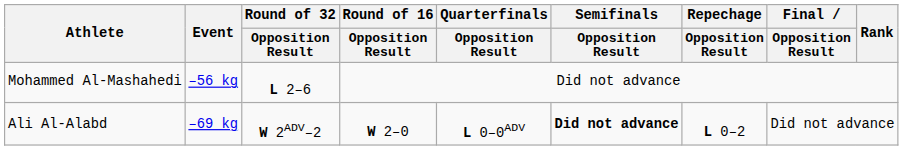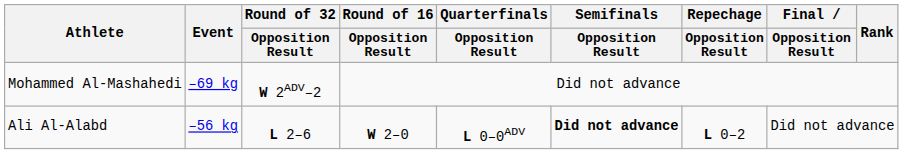Mohammed Al-Mashahedi | Event: –56 kg -> –69 kg
Mohammed Al-Mashahedi | Round of 32 / Opposition Result: L 2–6 -> W 2ADV–2
Ali Al-Alabd | Event: –69 kg -> –56 kg
Ali Al-Alabd | Round of 32 / Opposition Result: W 2ADV–2 -> L 2–6
